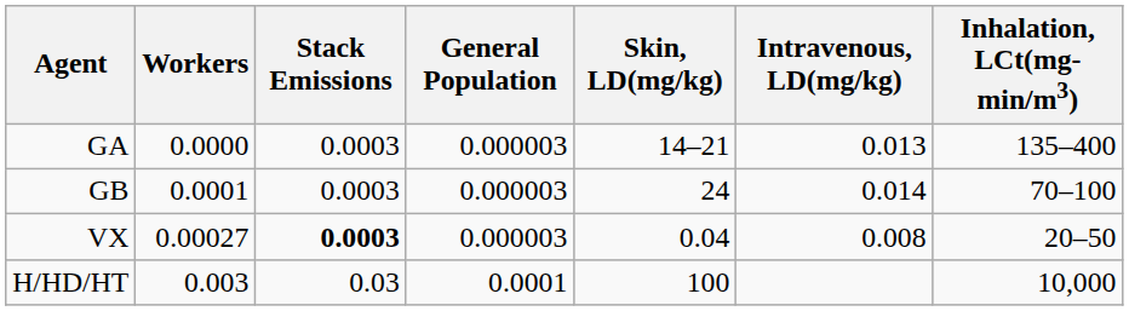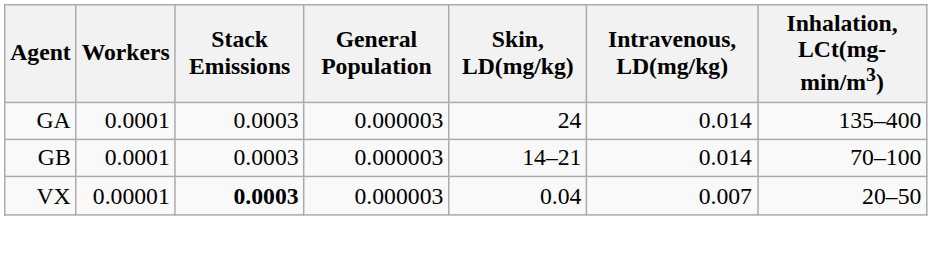GA | Workers: 0.0000 -> 0.0001
GA | Skin, LD(mg/kg): 14–21 -> 24
GA | Intravenous, LD(mg/kg): 0.013 -> 0.014
GB | Skin, LD(mg/kg): 24 -> 14–21
VX | Workers: 0.00027 -> 0.00001
VX | Intravenous, LD(mg/kg): 0.008 -> 0.007
- row: H/HD/HT | 0.003 | 0.03 | 0.0001 | 100 | 10,000
